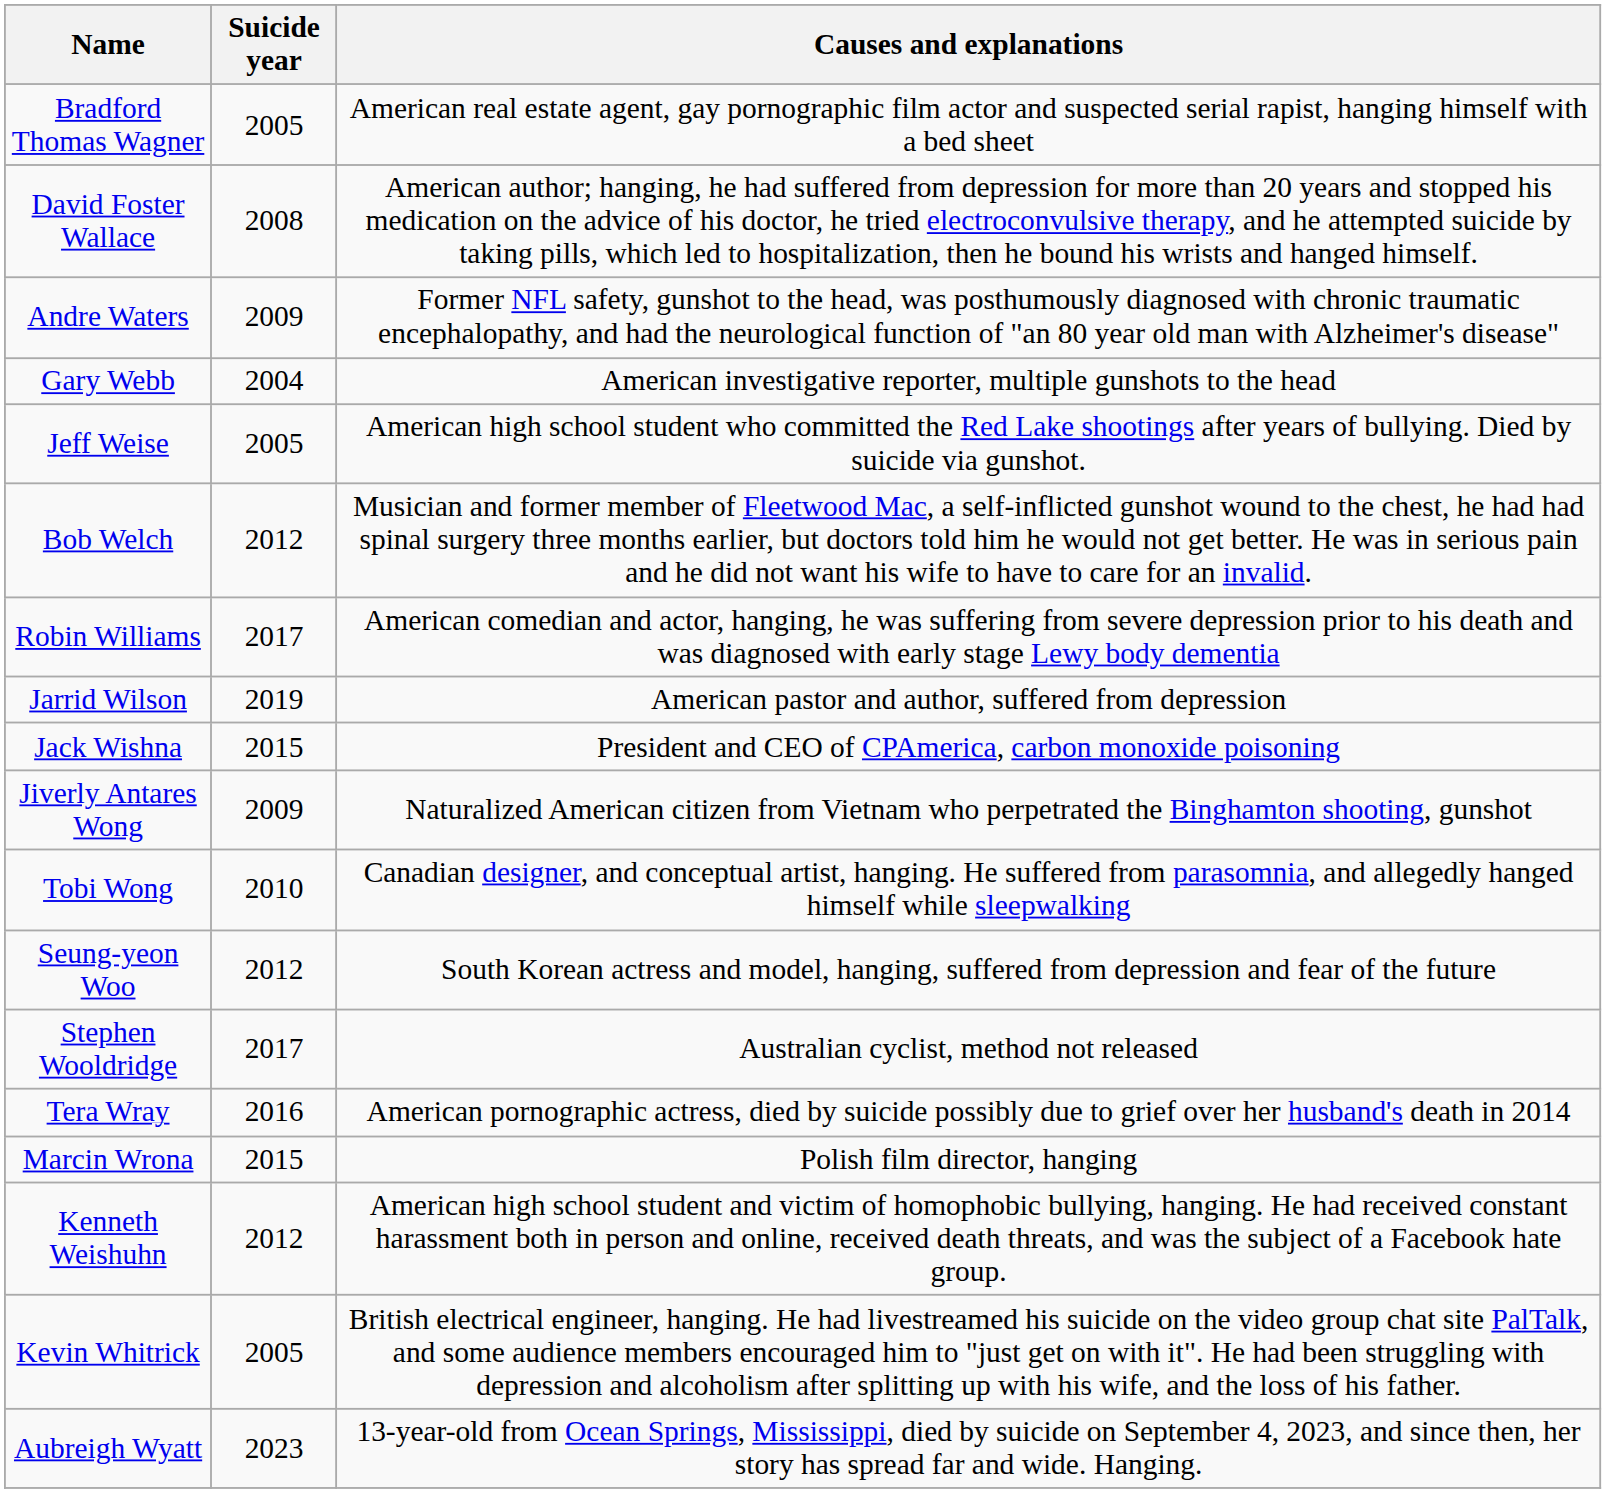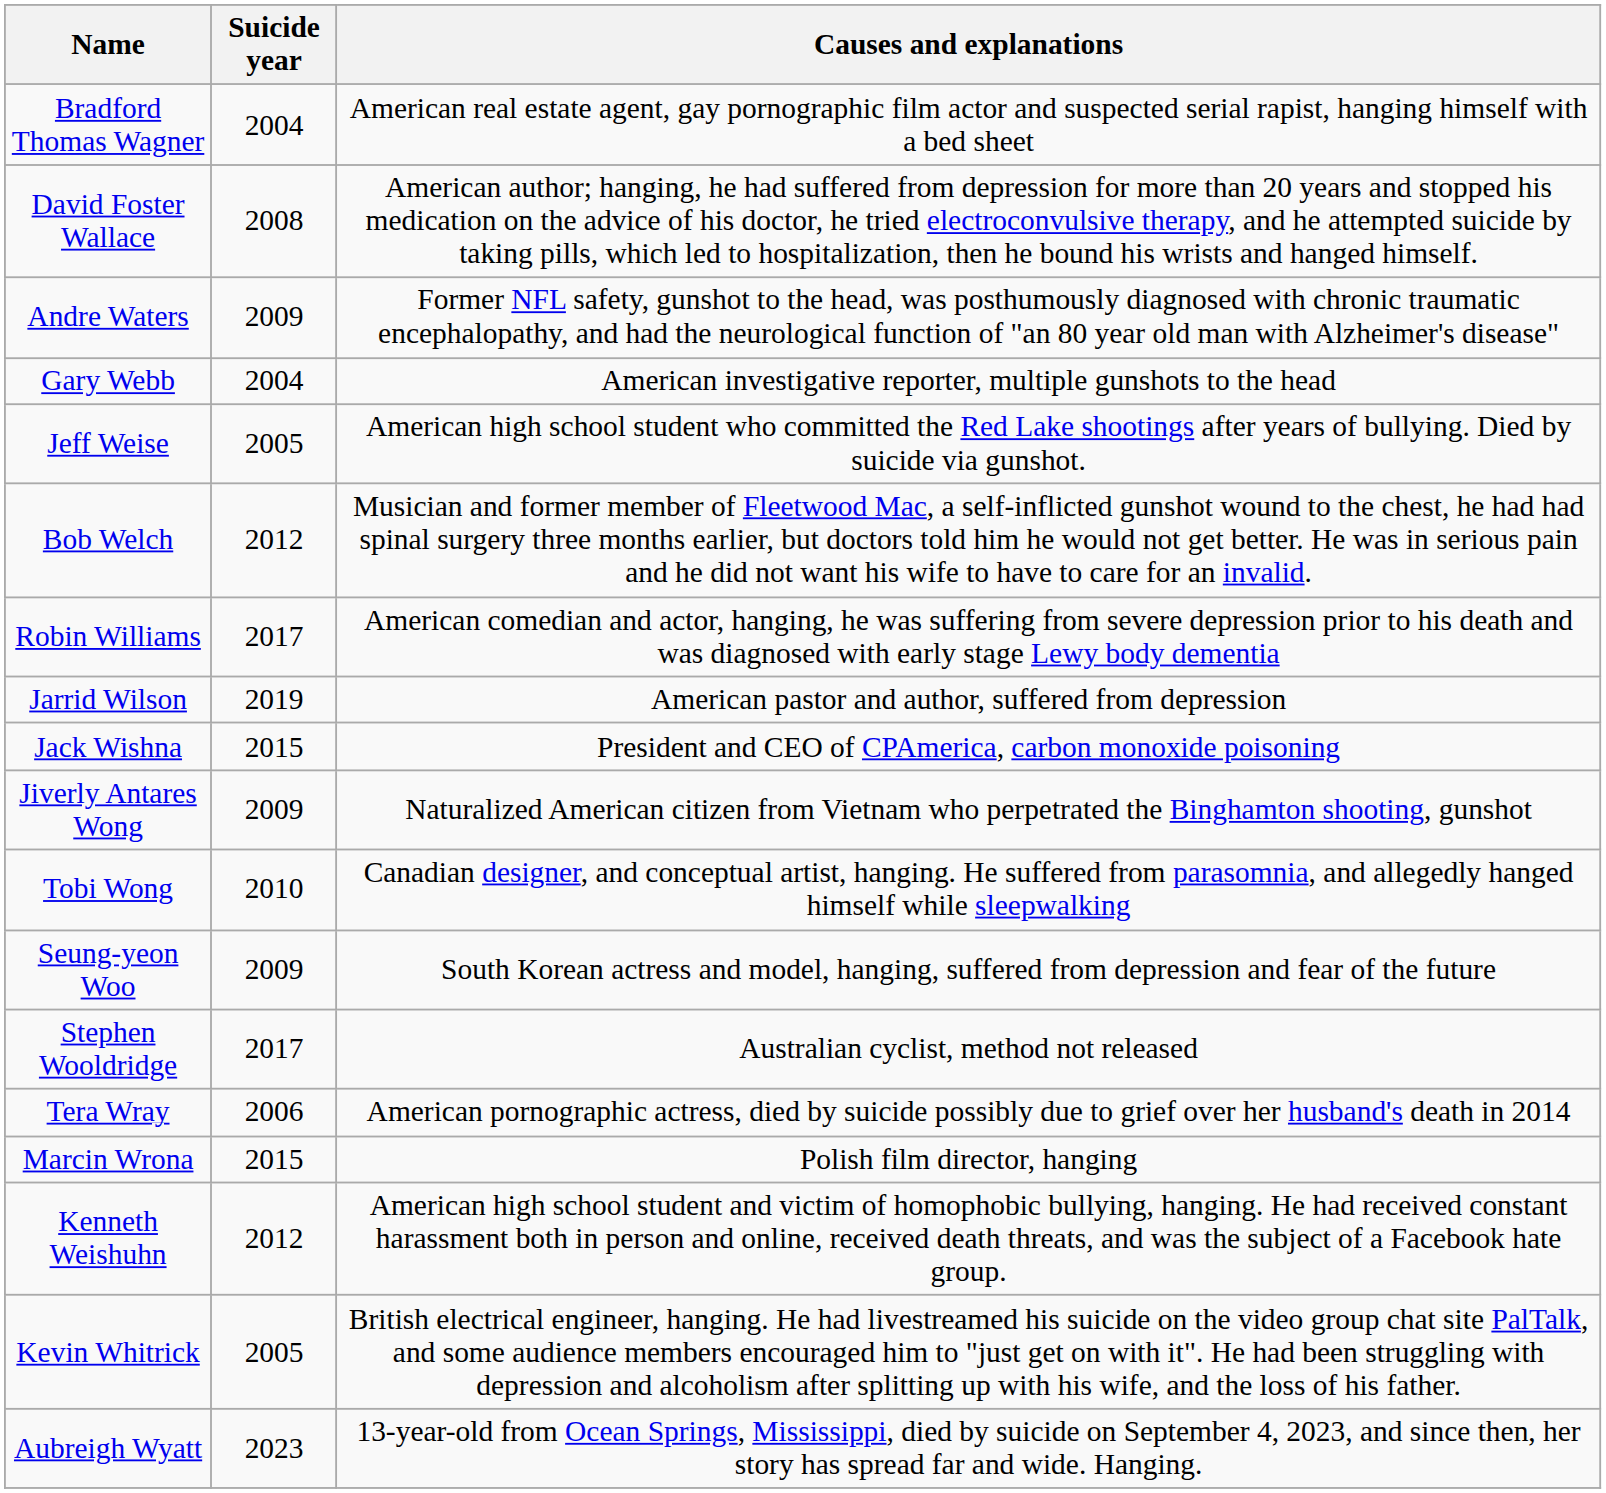Bradford Thomas Wagner | Suicide year: 2005 -> 2004
Seung-yeon Woo | Suicide year: 2012 -> 2009
Tera Wray | Suicide year: 2016 -> 2006
